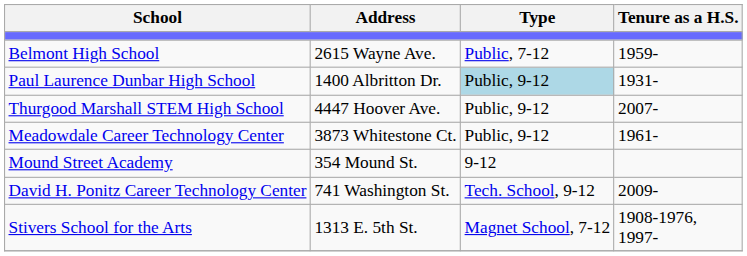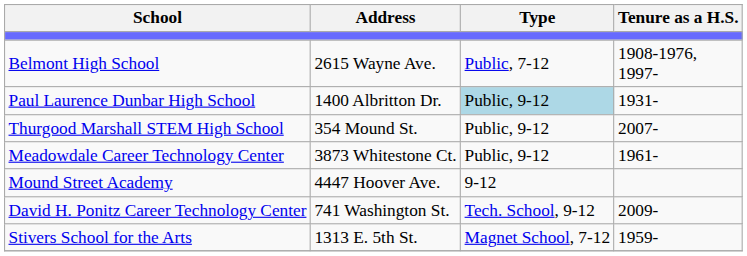Belmont High School | Tenure as a H.S.: 1959- -> 1908-1976, 1997-
Thurgood Marshall STEM High School | Address: 4447 Hoover Ave. -> 354 Mound St.
Mound Street Academy | Address: 354 Mound St. -> 4447 Hoover Ave.
Stivers School for the Arts | Tenure as a H.S.: 1908-1976, 1997- -> 1959-
